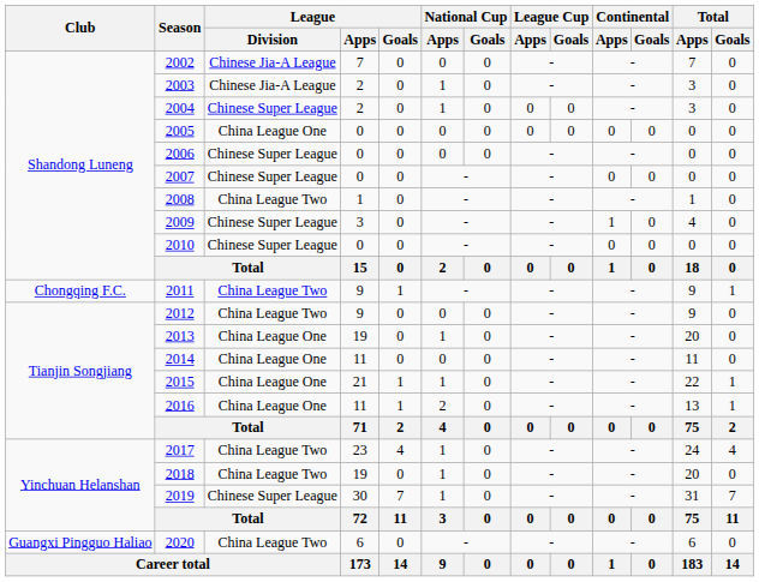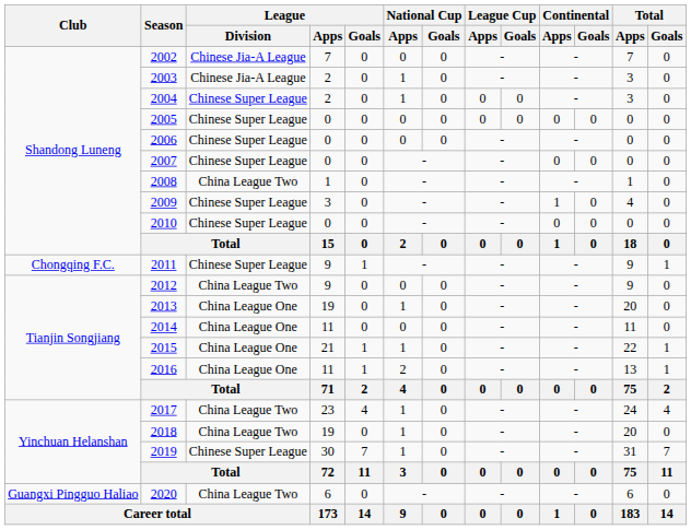2005 | League / Division: China League One -> Chinese Super League
2011 | League / Division: China League Two -> Chinese Super League
